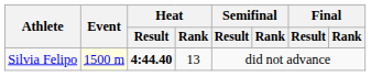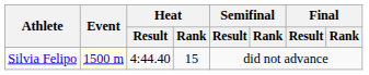Silvia Felipo | Heat / Result: bold -> normal
Silvia Felipo | Heat / Rank: 13 -> 15
